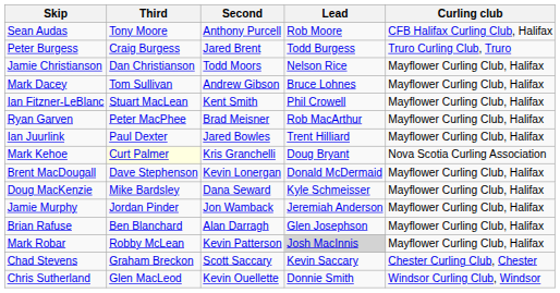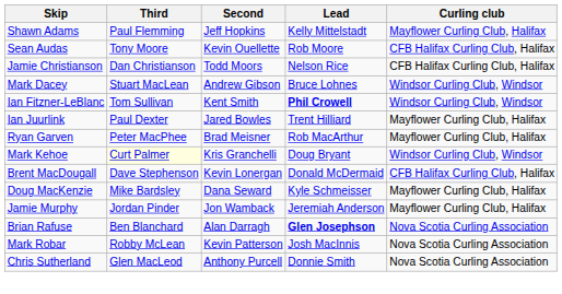+ row: Shawn Adams | Paul Flemming | Jeff Hopkins | Kelly Mittelstadt | Mayflower Curling Club, Halifax
Sean Audas | Second: Anthony Purcell -> Kevin Ouellette
- row: Peter Burgess | Craig Burgess | Jared Brent | Todd Burgess | Truro Curling Club, Truro
Jamie Christianson | Curling club: Mayflower Curling Club, Halifax -> CFB Halifax Curling Club, Halifax
Mark Dacey | Third: Tom Sullivan -> Stuart MacLean
Mark Dacey | Curling club: Mayflower Curling Club, Halifax -> Windsor Curling Club, Windsor
Ian Fitzner-LeBlanc | Third: Stuart MacLean -> Tom Sullivan
Ian Fitzner-LeBlanc | Lead: normal -> bold
Ian Fitzner-LeBlanc | Curling club: Mayflower Curling Club, Halifax -> Windsor Curling Club, Windsor
rows swapped: Ryan Garven <-> Ian Juurlink
Mark Kehoe | Curling club: Nova Scotia Curling Association -> Windsor Curling Club, Windsor
Brent MacDougall | Curling club: Mayflower Curling Club, Halifax -> CFB Halifax Curling Club, Halifax
Brian Rafuse | Lead: normal -> bold
Brian Rafuse | Curling club: Mayflower Curling Club, Halifax -> Nova Scotia Curling Association
Mark Robar | Lead: lightgrey background -> no background
Mark Robar | Curling club: Mayflower Curling Club, Halifax -> Nova Scotia Curling Association
- row: Chad Stevens | Graham Breckon | Scott Saccary | Kevin Saccary | Chester Curling Club, Chester
Chris Sutherland | Second: Kevin Ouellette -> Anthony Purcell
Chris Sutherland | Curling club: Windsor Curling Club, Windsor -> Nova Scotia Curling Association
